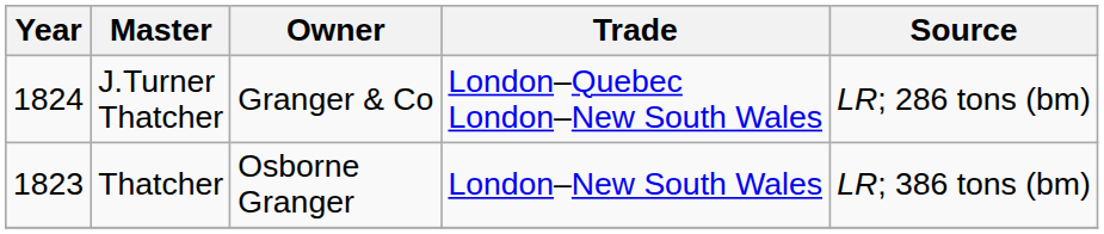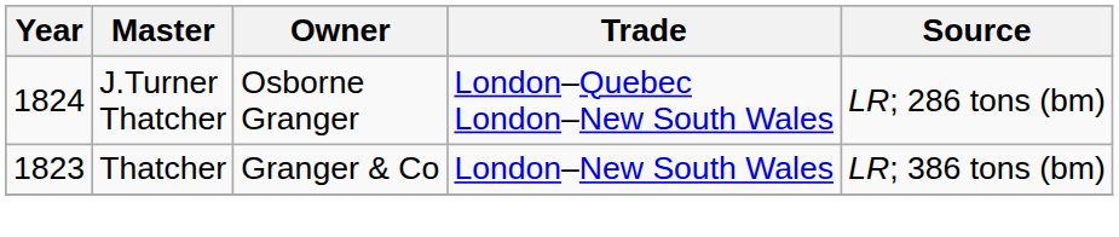J.Turner Thatcher | Owner: Granger & Co -> Osborne Granger
Thatcher | Owner: Osborne Granger -> Granger & Co
